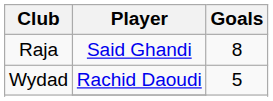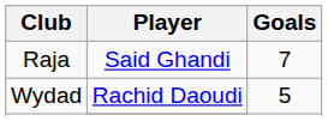Raja | Goals: 8 -> 7
